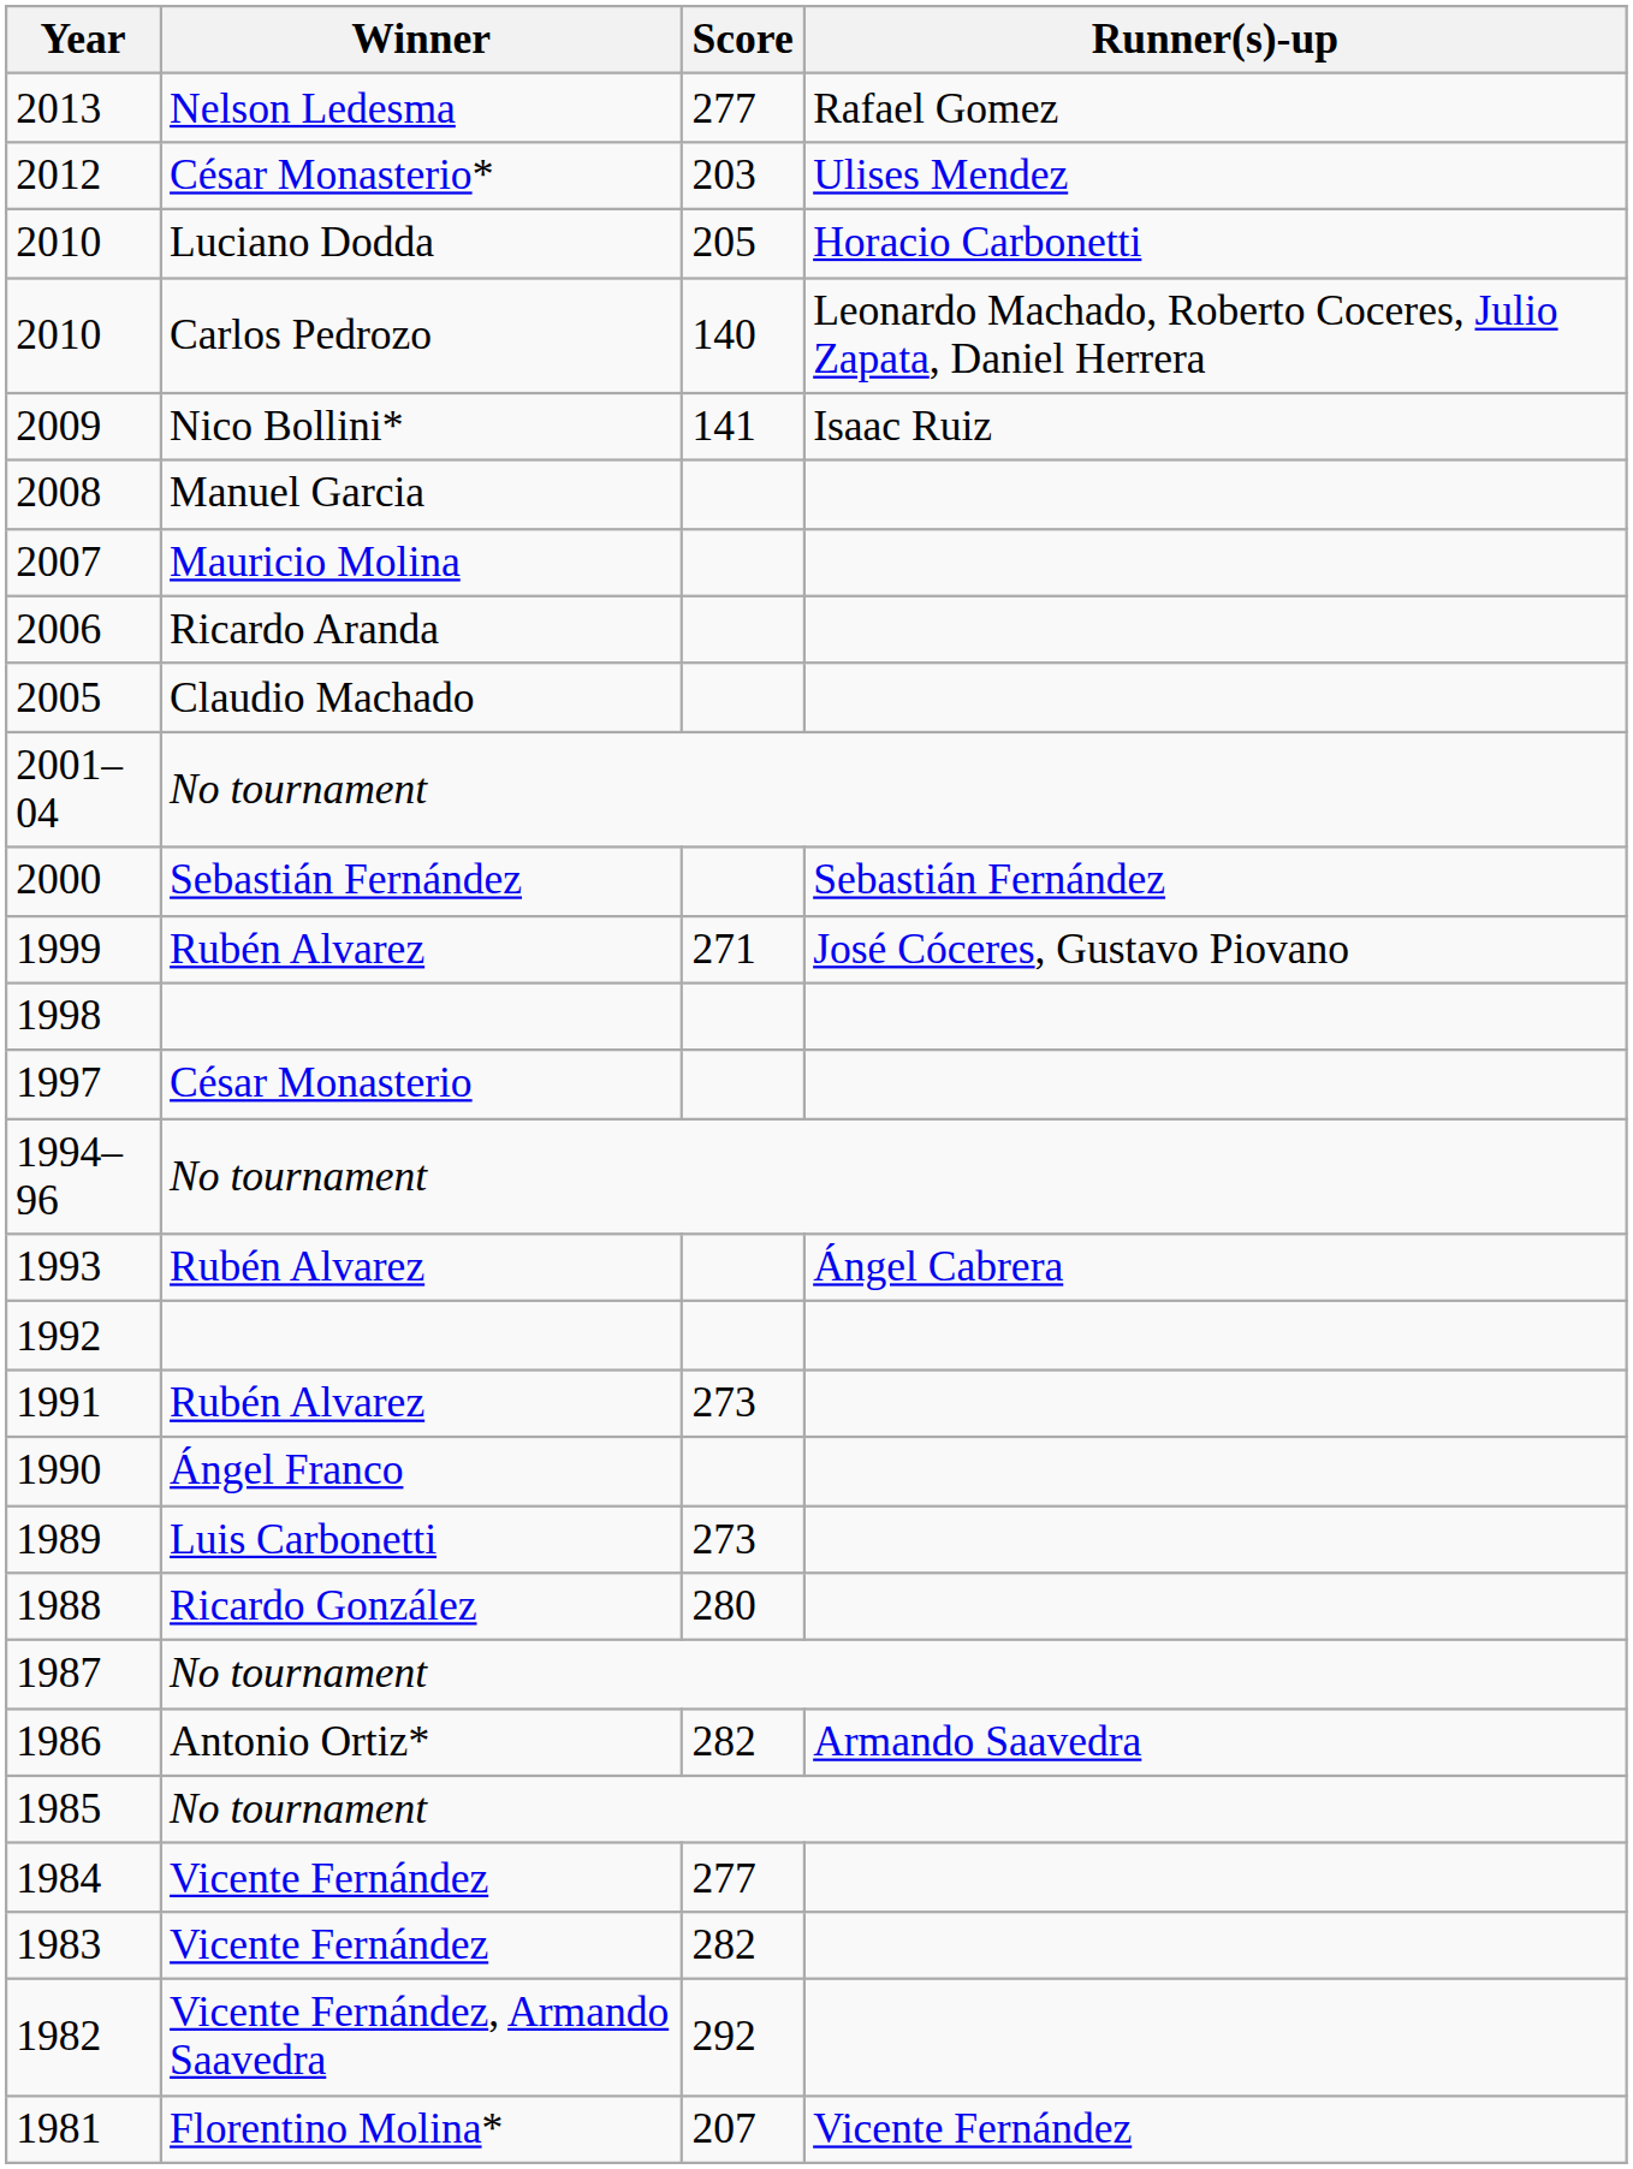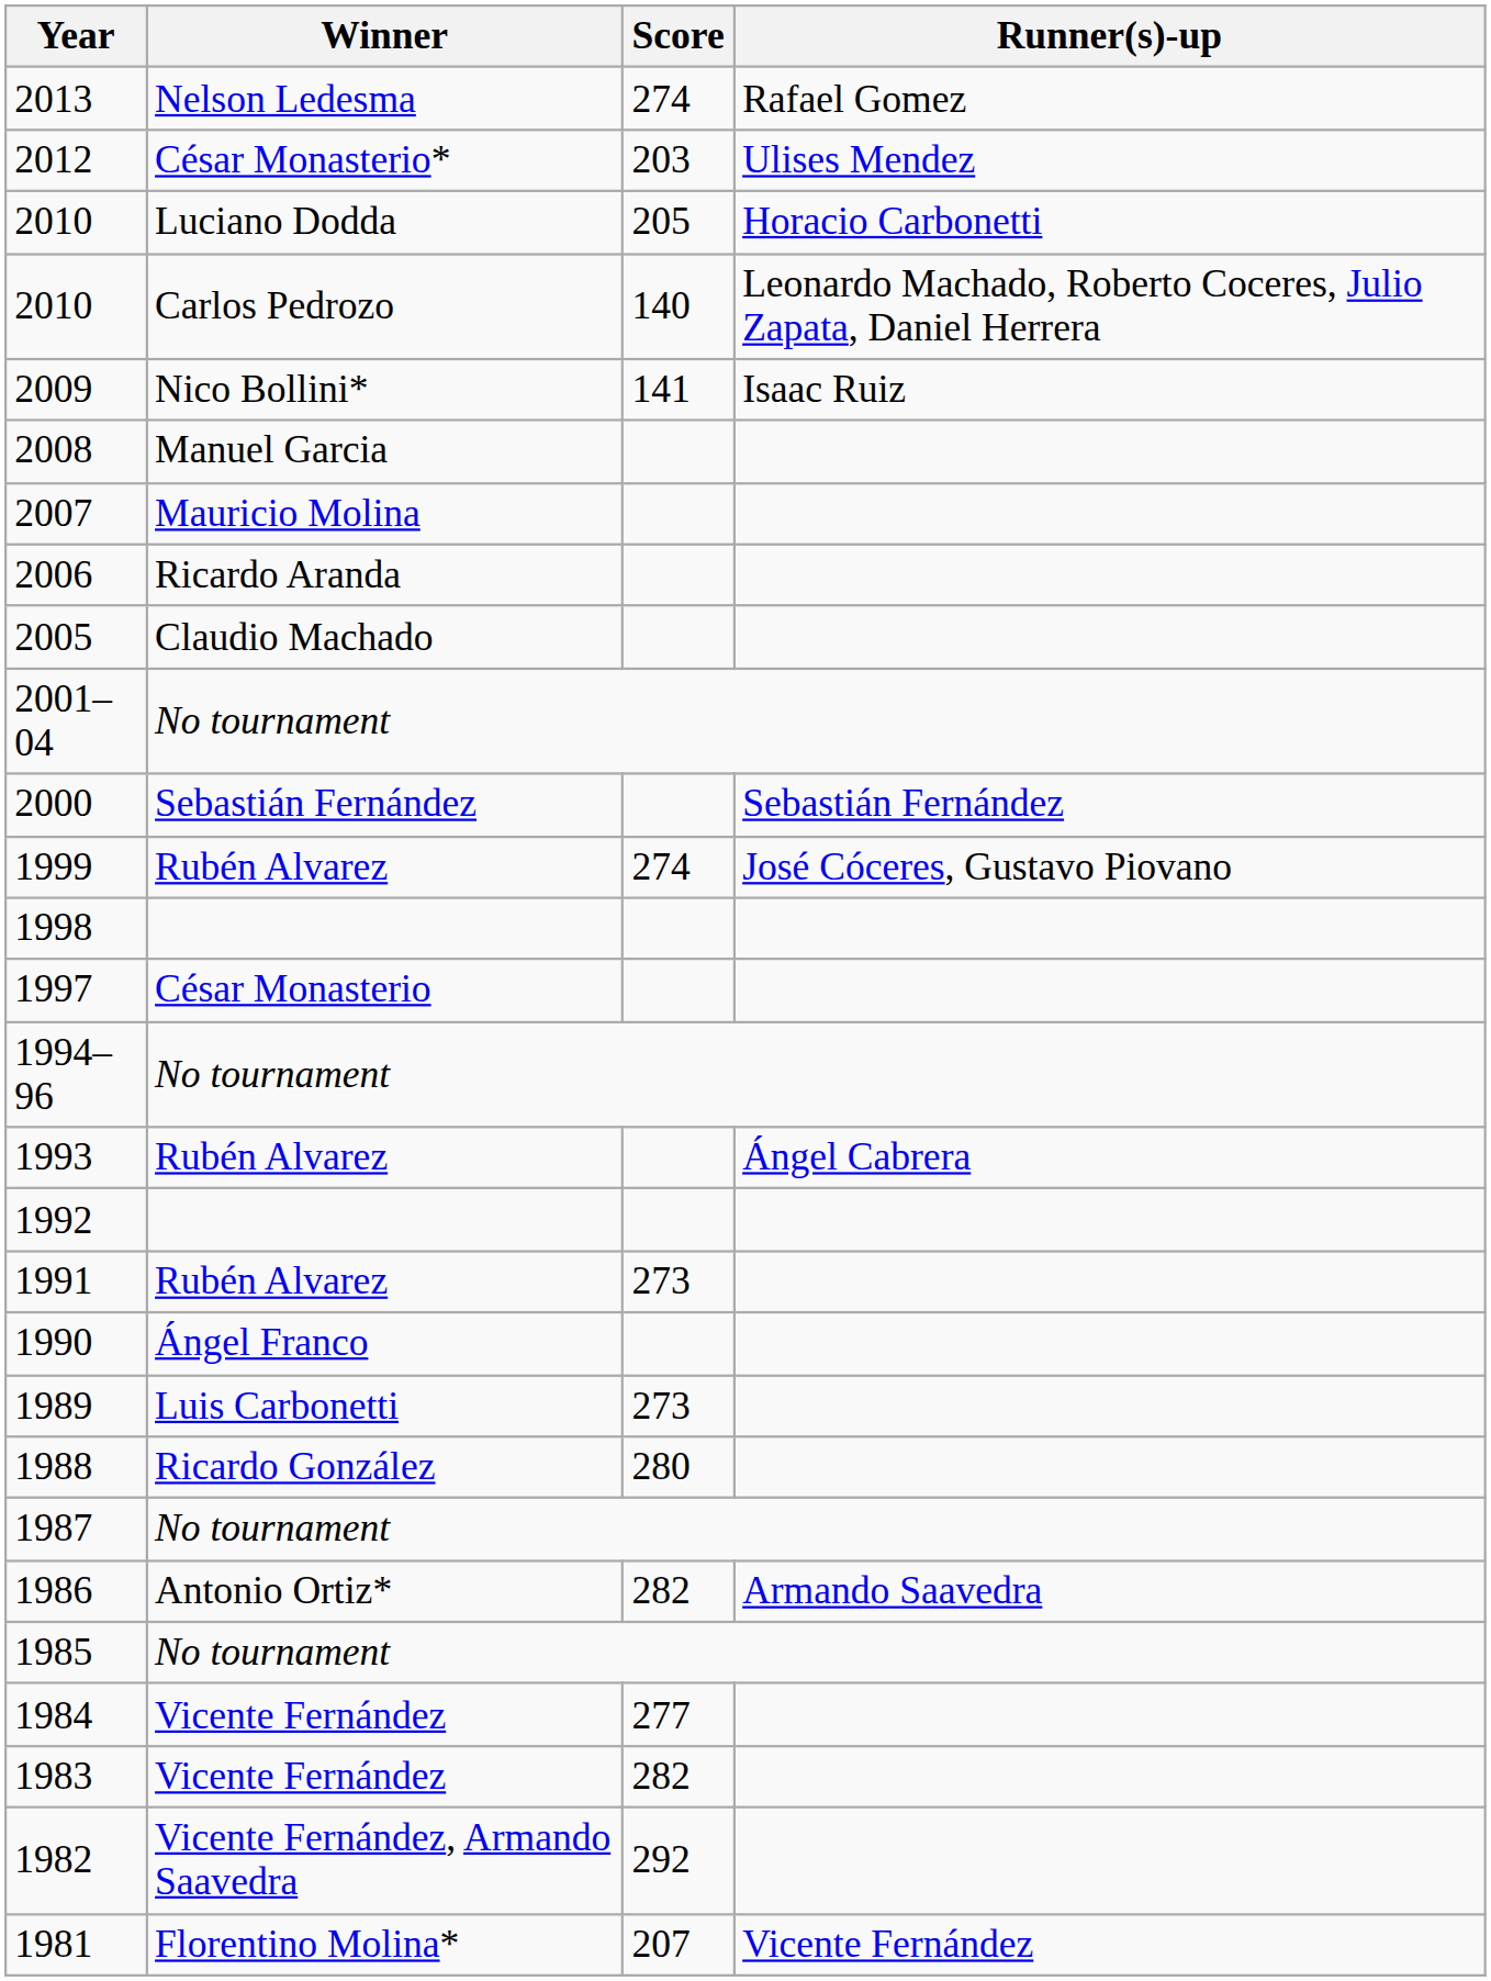2013 | Score: 277 -> 274
1999 | Score: 271 -> 274
